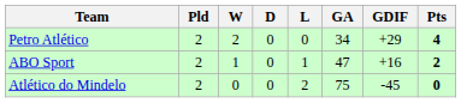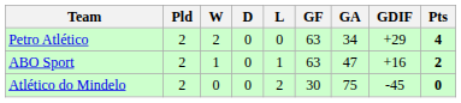+ column: GF | 63 | 63 | 30
